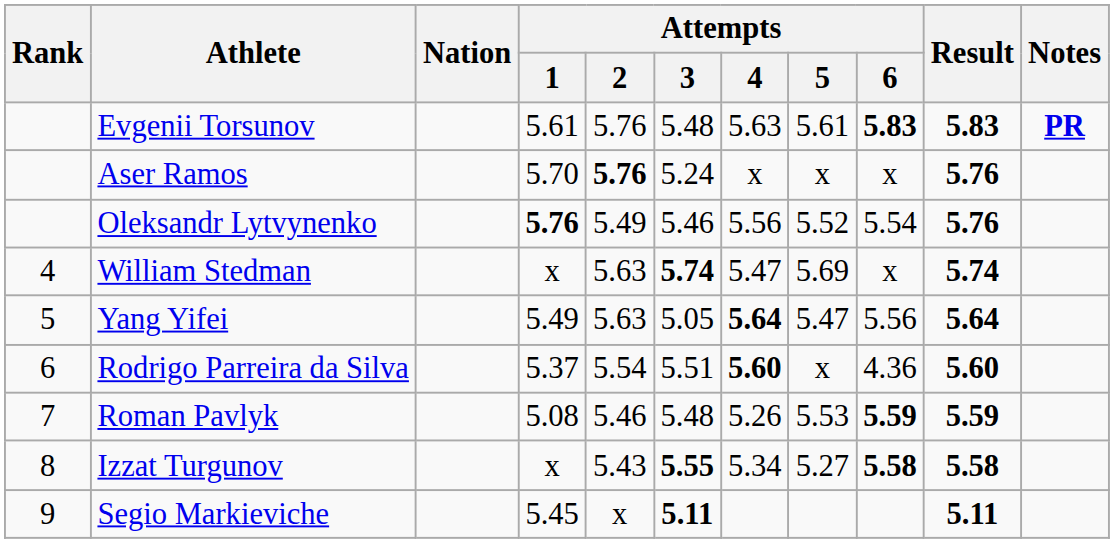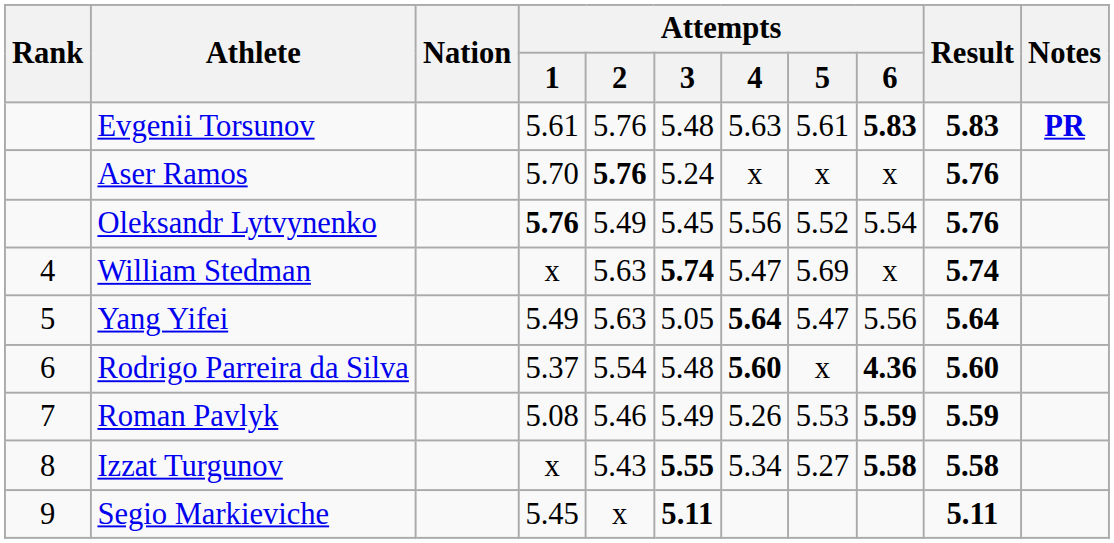Oleksandr Lytvynenko | Attempts / 3: 5.46 -> 5.45
Rodrigo Parreira da Silva | Attempts / 3: 5.51 -> 5.48
Rodrigo Parreira da Silva | Attempts / 6: normal -> bold
Roman Pavlyk | Attempts / 3: 5.48 -> 5.49
